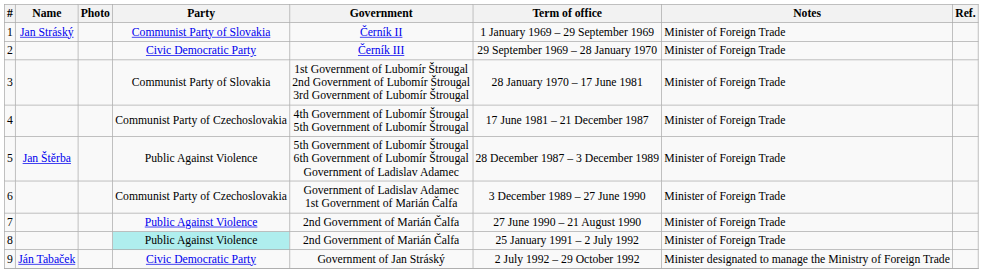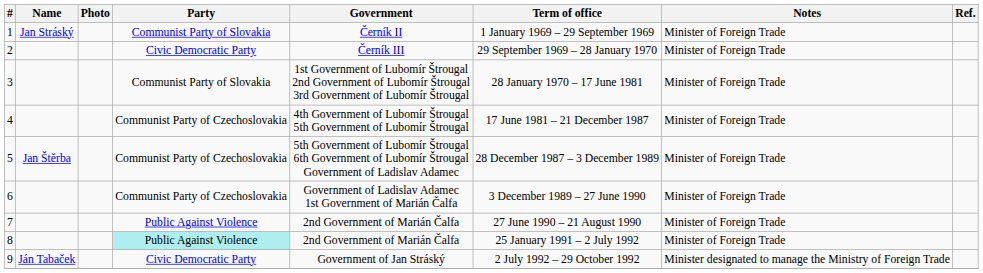5 | Party: Public Against Violence -> Communist Party of Czechoslovakia
